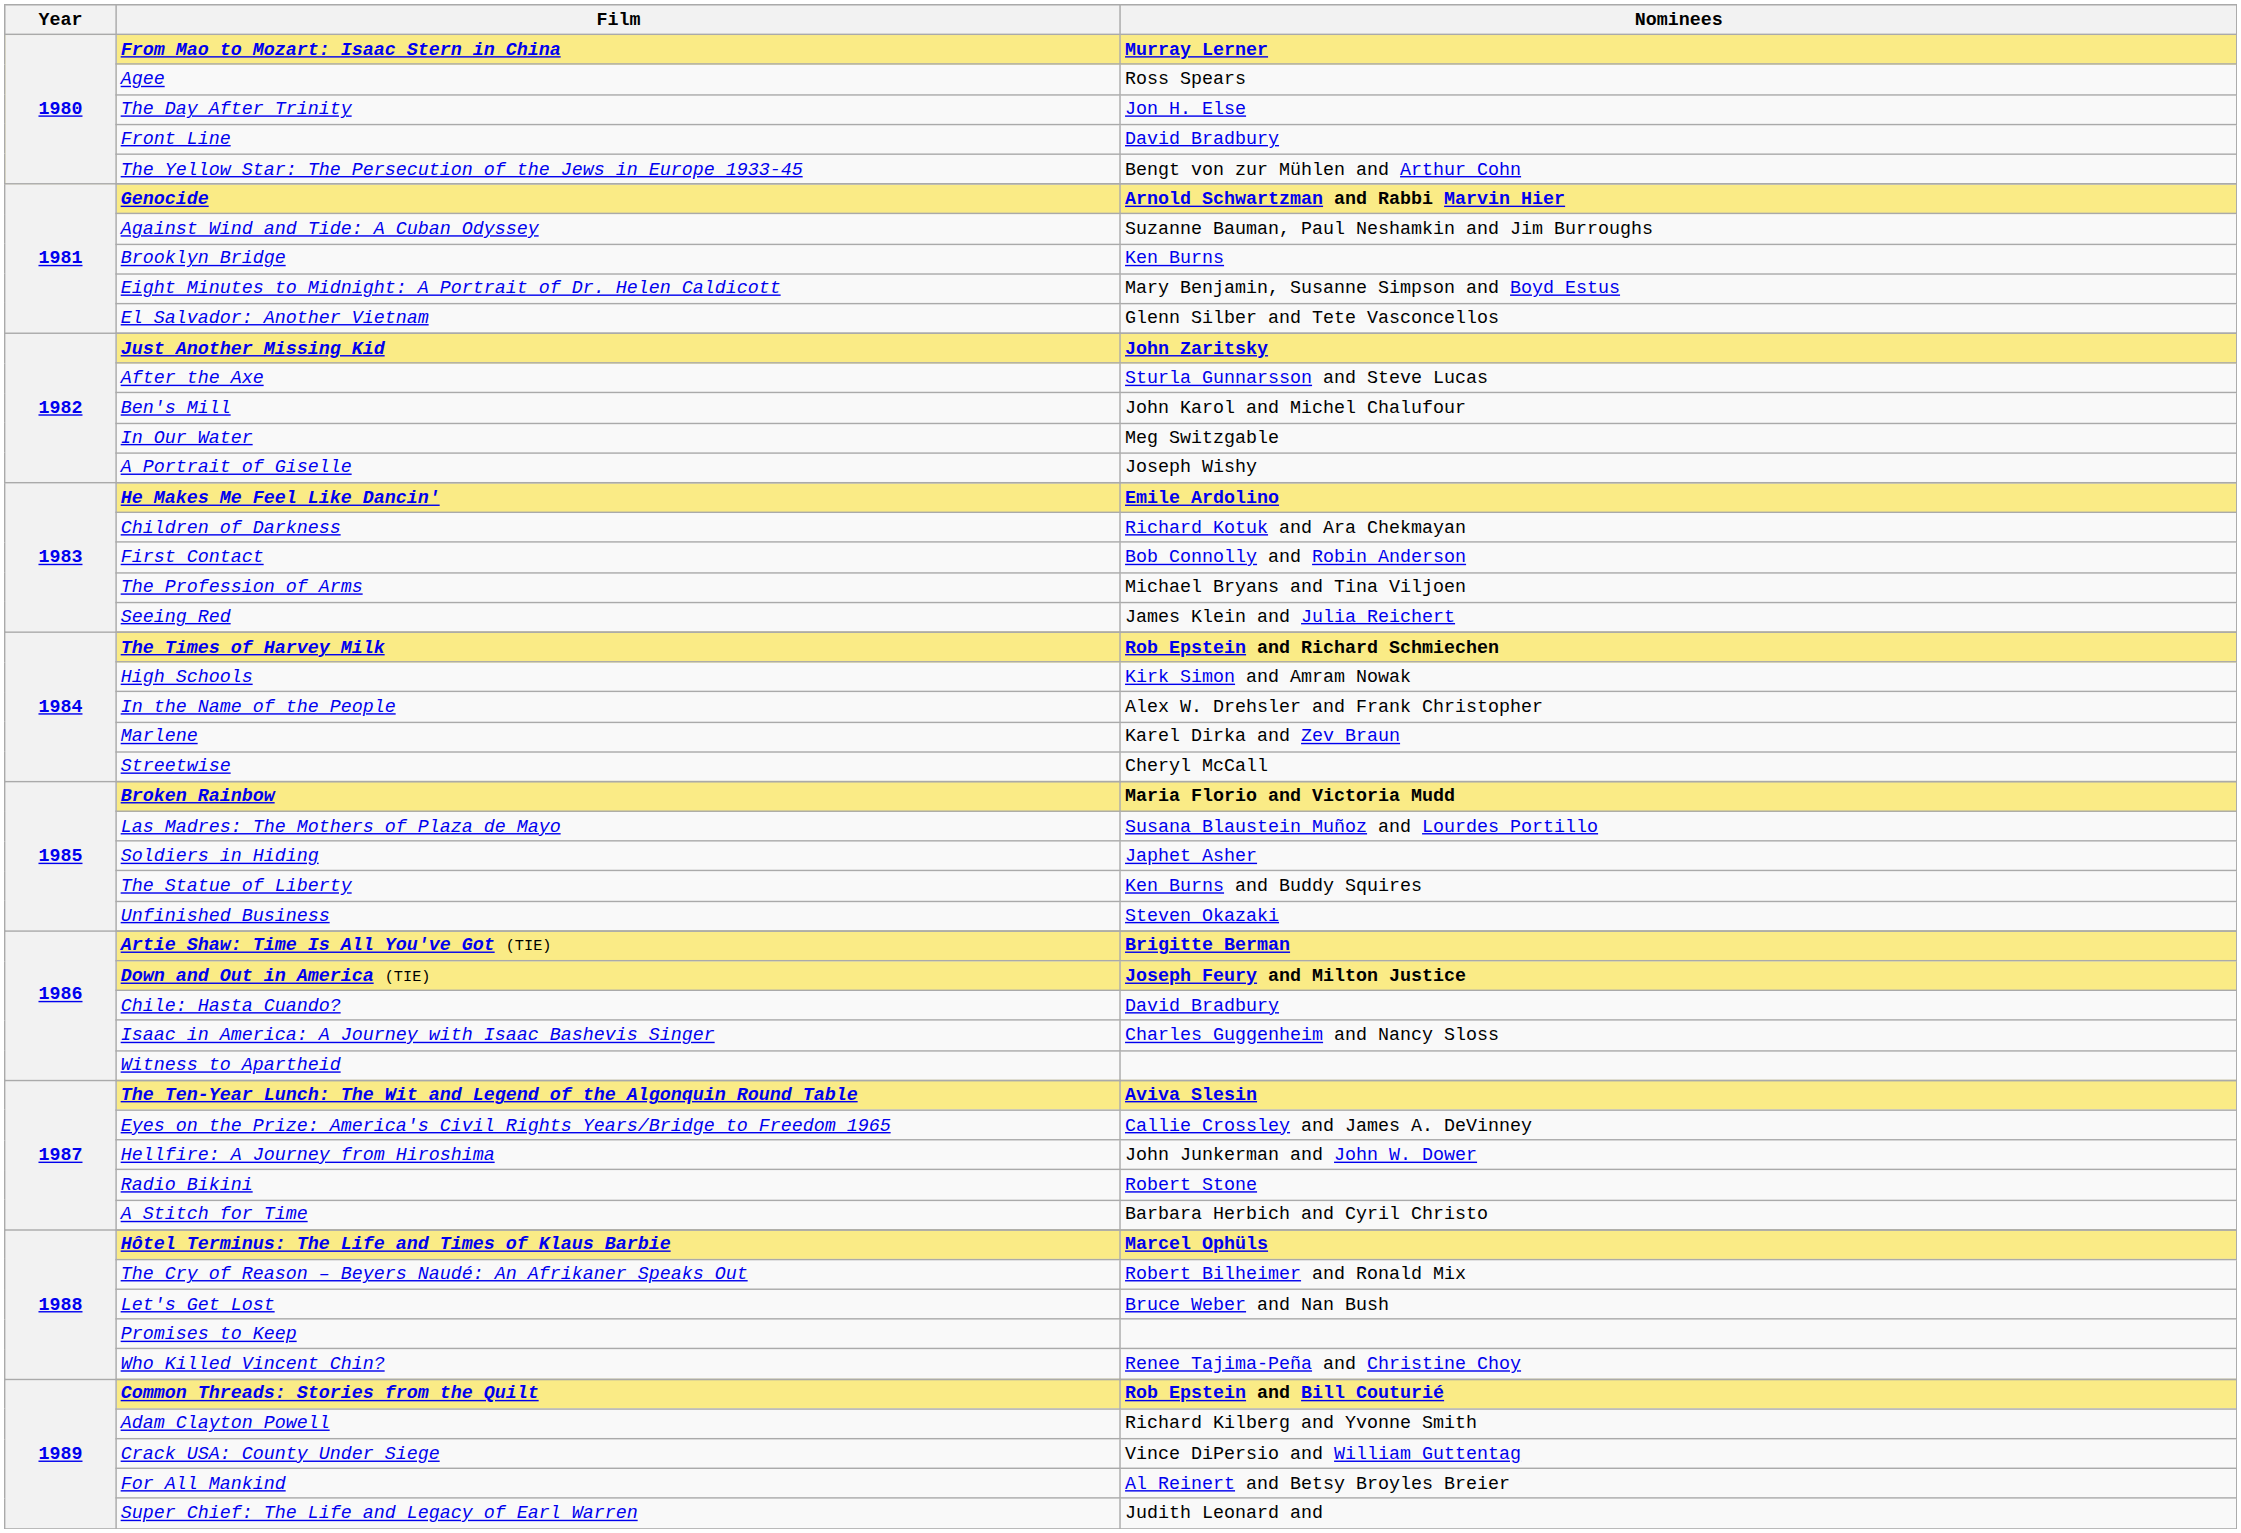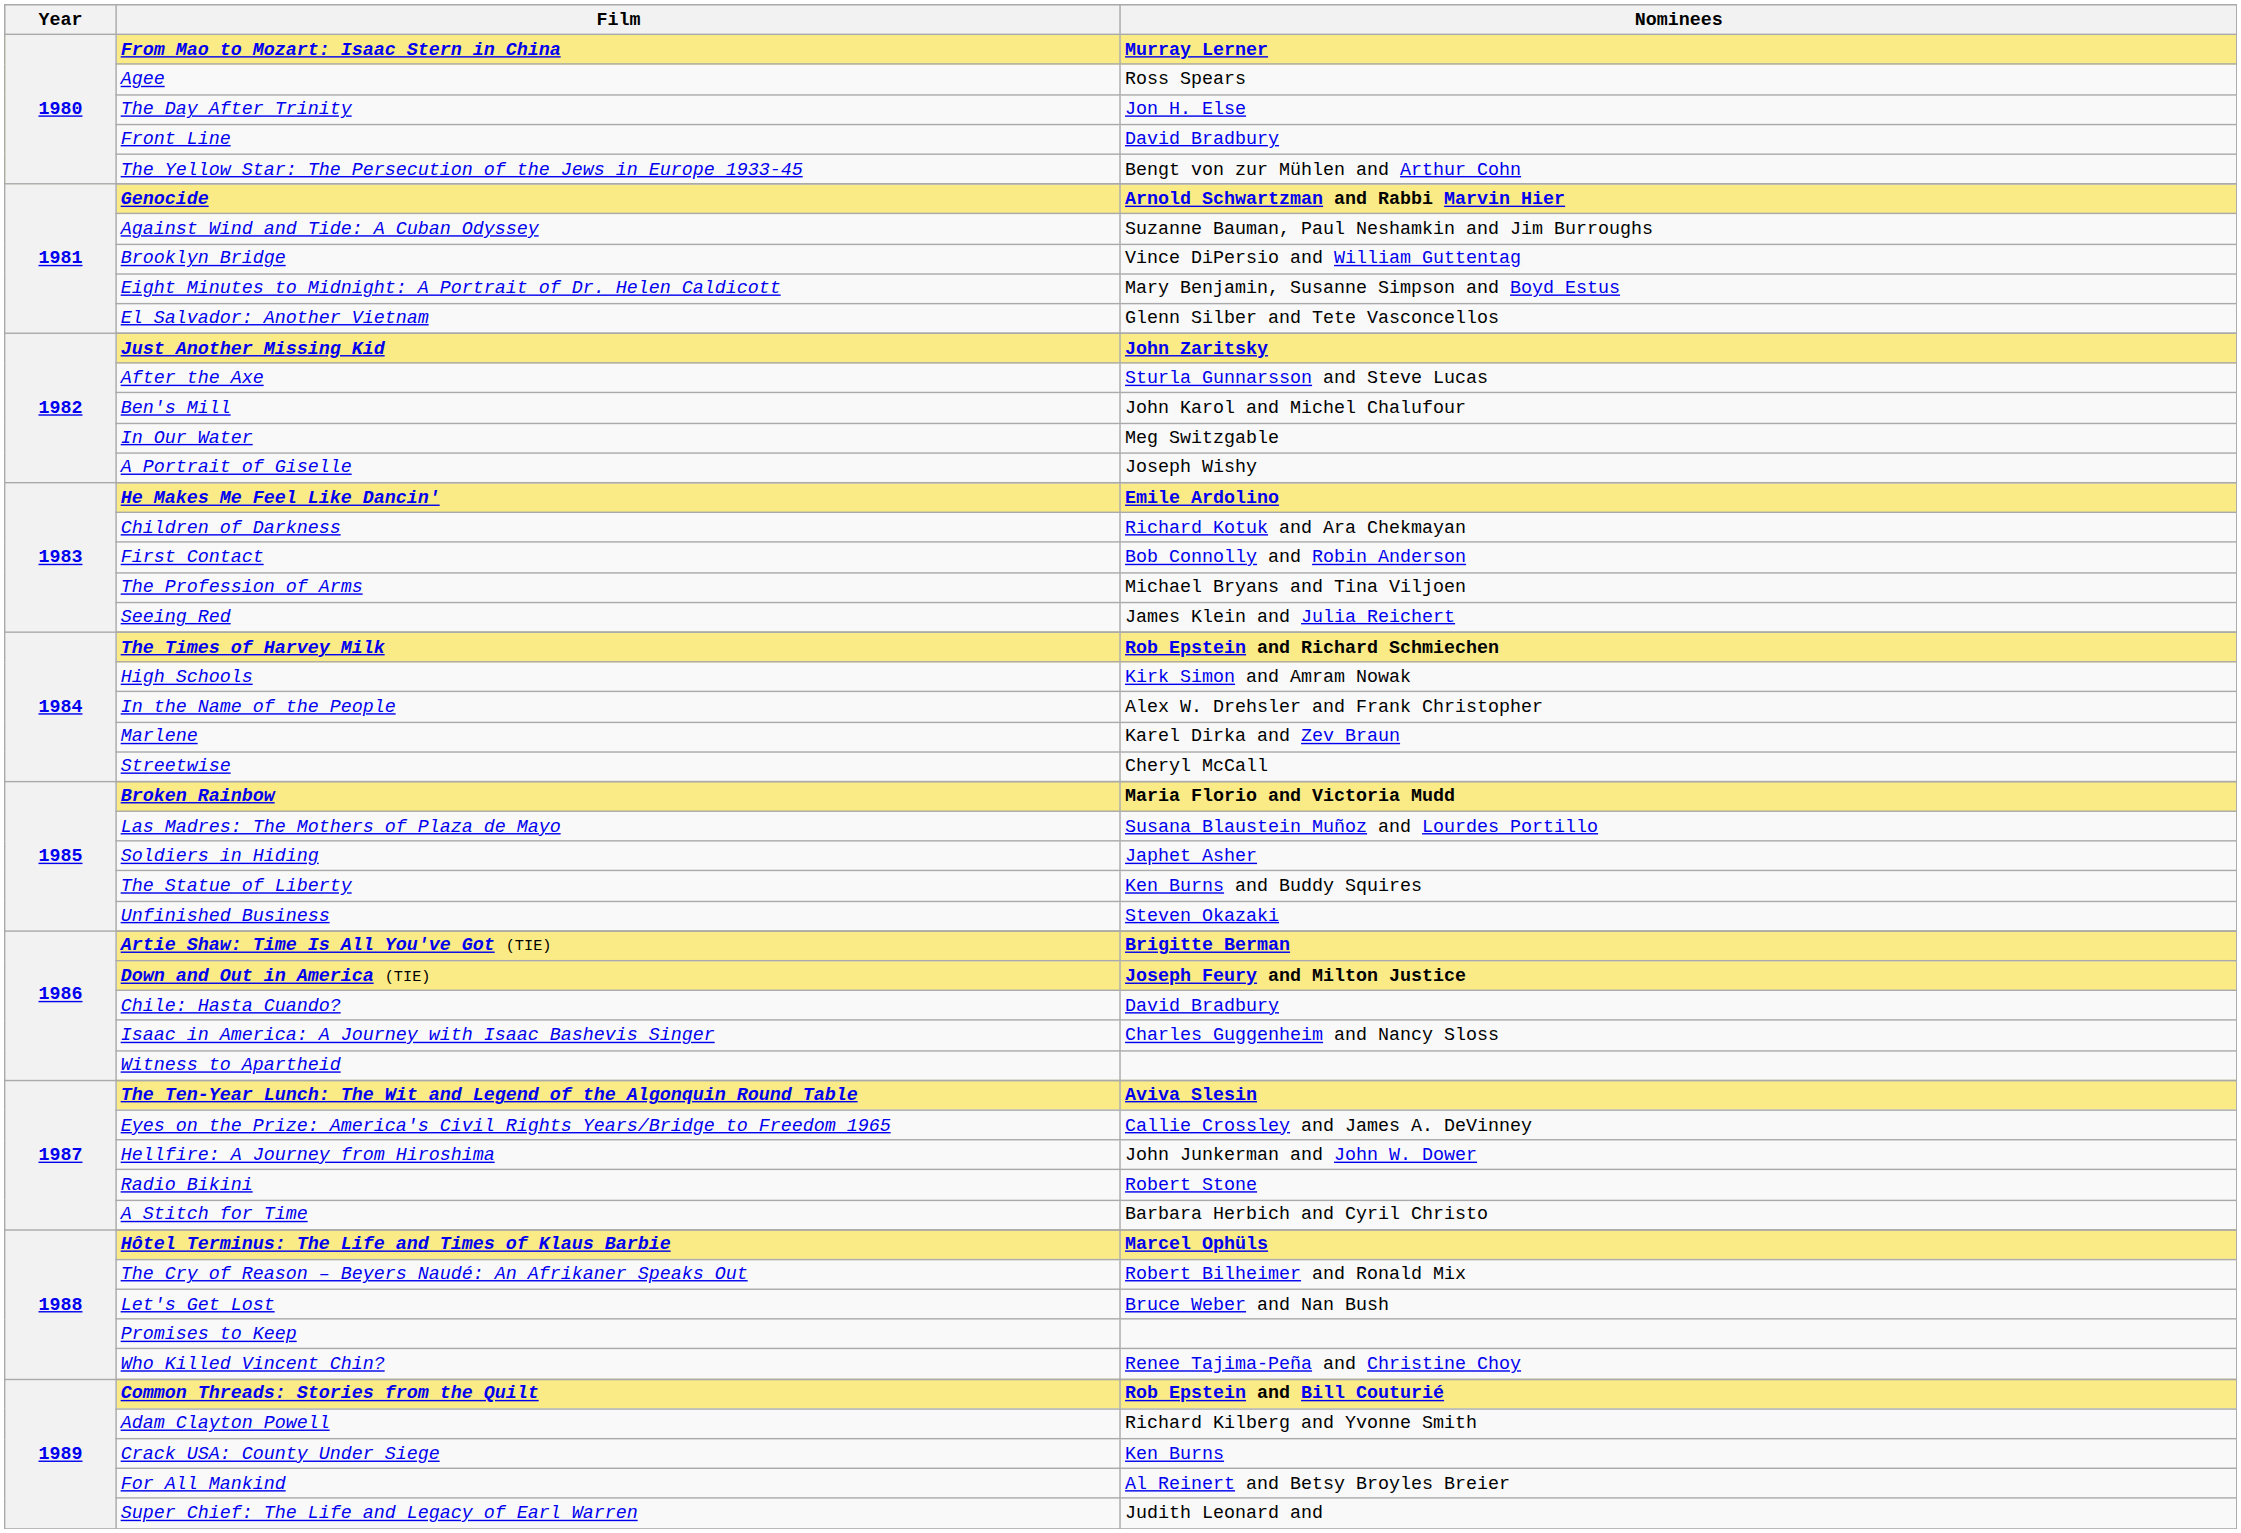Brooklyn Bridge | Nominees: Ken Burns -> Vince DiPersio and William Guttentag
Crack USA: County Under Siege | Nominees: Vince DiPersio and William Guttentag -> Ken Burns
